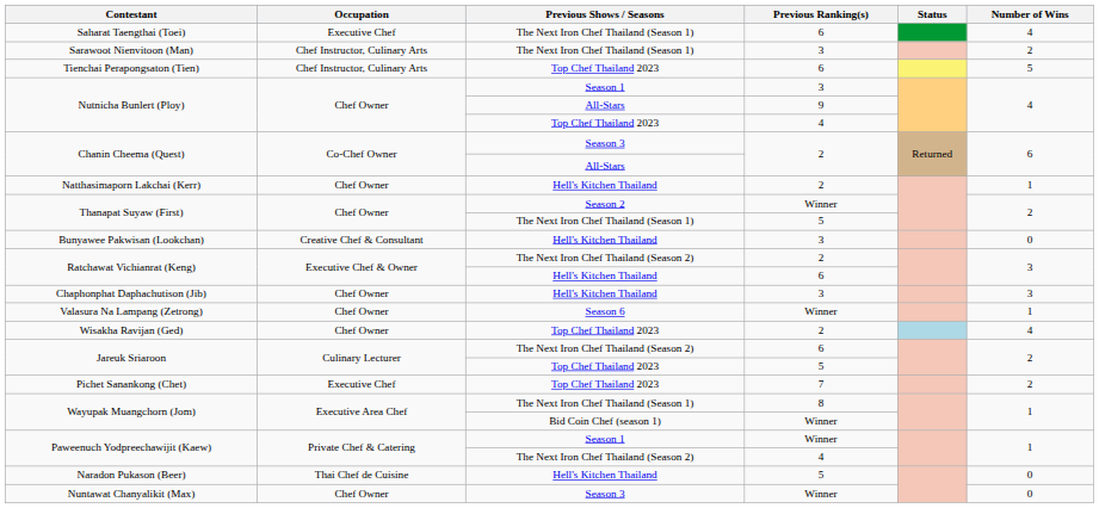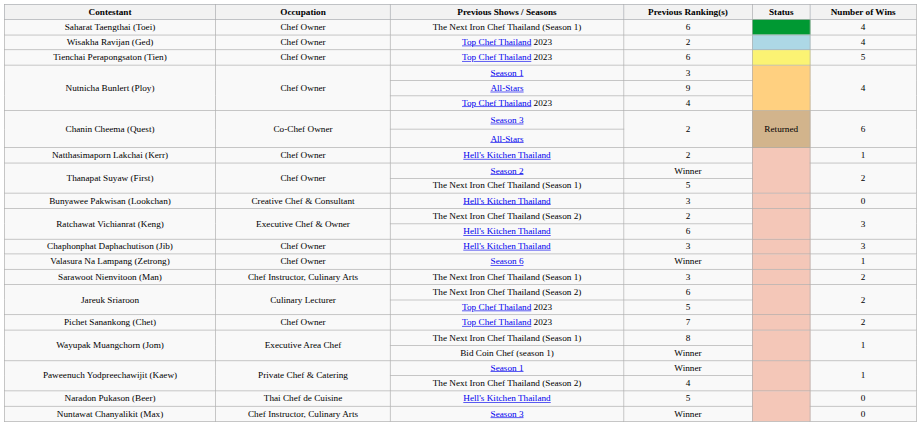Saharat Taengthai (Toei) | Occupation: Executive Chef -> Chef Owner
rows swapped: Wisakha Ravijan (Ged) <-> Sarawoot Nienvitoon (Man)
Tienchai Perapongsaton (Tien) | Occupation: Chef Instructor, Culinary Arts -> Chef Owner
Pichet Sanankong (Chet) | Occupation: Executive Chef -> Chef Owner
Nuntawat Chanyalikit (Max) | Occupation: Chef Owner -> Chef Instructor, Culinary Arts
